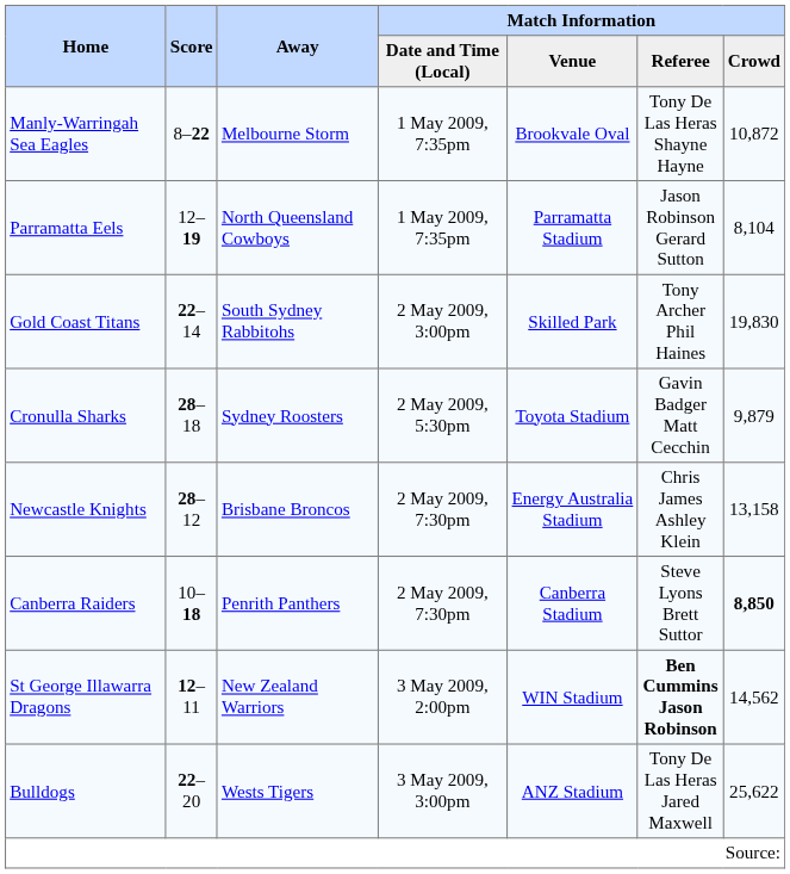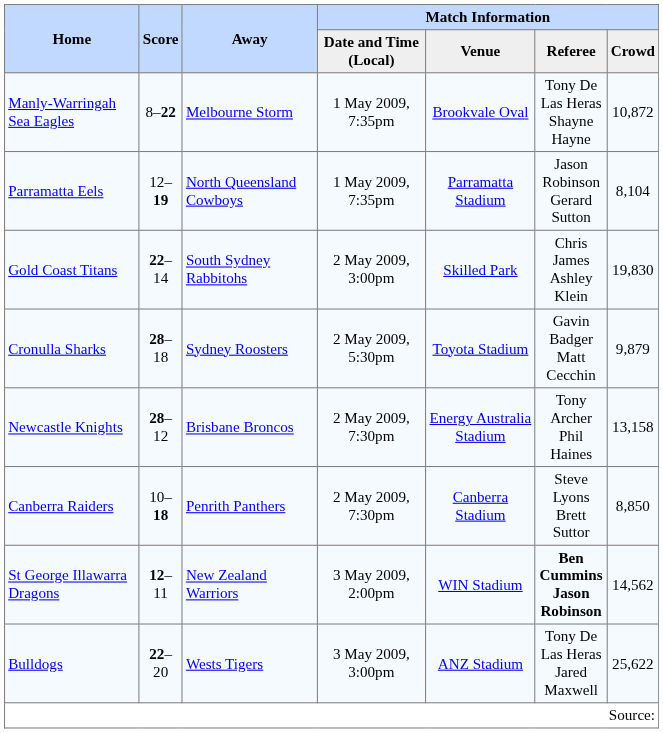Gold Coast Titans | Match Information / Referee: Tony Archer Phil Haines -> Chris James Ashley Klein
Newcastle Knights | Match Information / Referee: Chris James Ashley Klein -> Tony Archer Phil Haines
Canberra Raiders | Match Information / Crowd: bold -> normal
